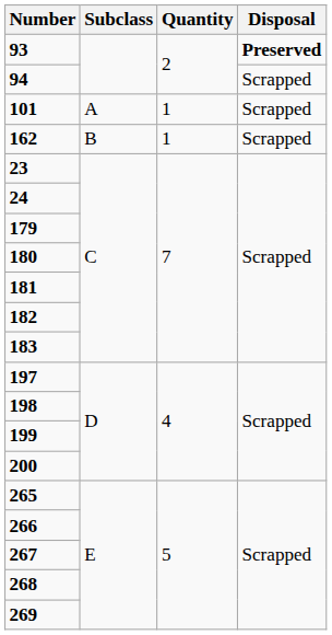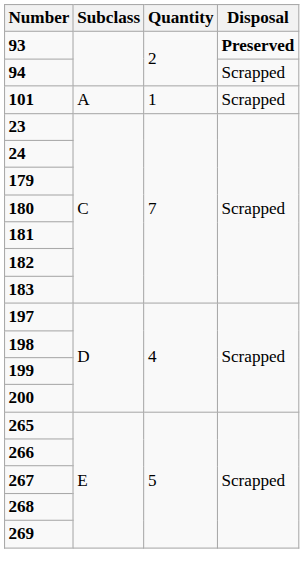- row: 162 | B | 1 | Scrapped
